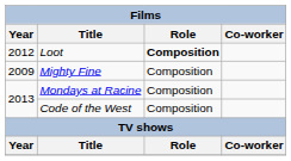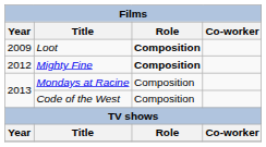Loot | Year: 2012 -> 2009
Mighty Fine | Year: 2009 -> 2012
Mighty Fine | Role: normal -> bold
